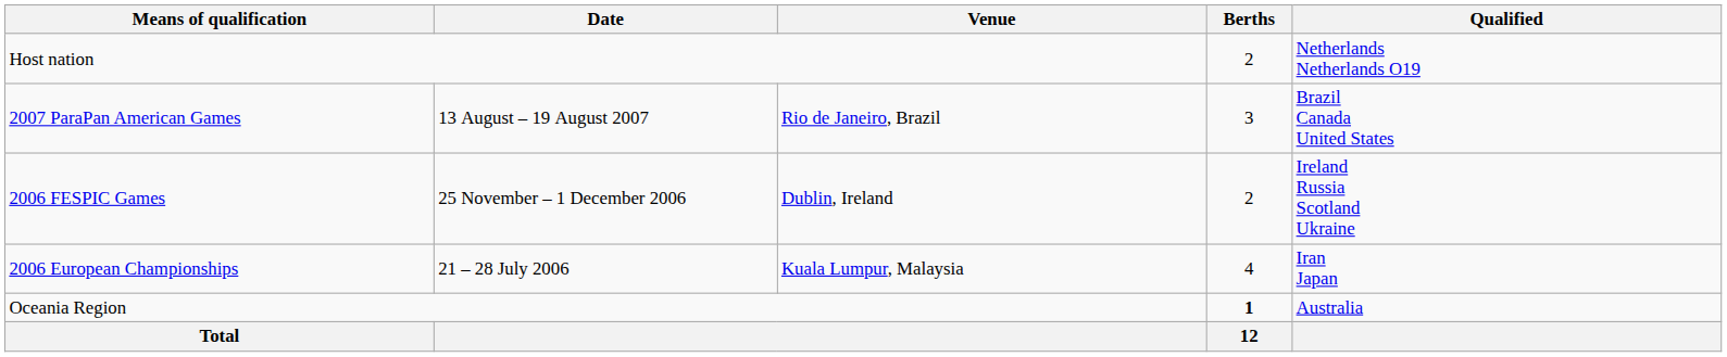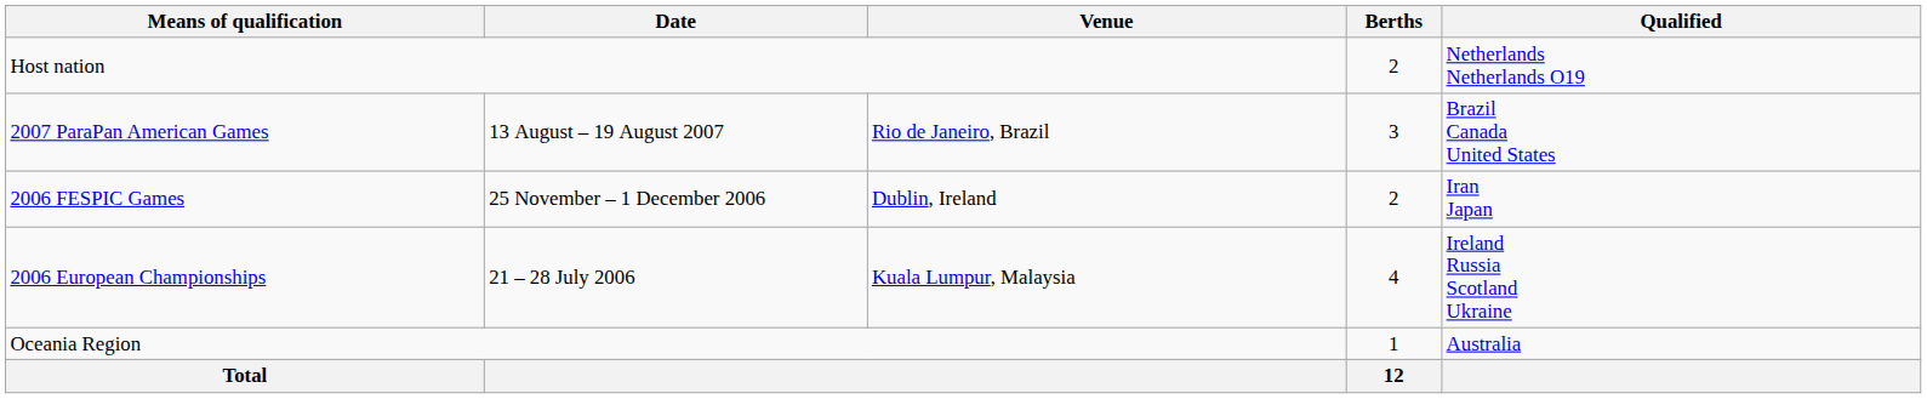2006 FESPIC Games | Qualified: Ireland Russia Scotland Ukraine -> Iran Japan
2006 European Championships | Qualified: Iran Japan -> Ireland Russia Scotland Ukraine
Oceania Region | Berths: bold -> normal
